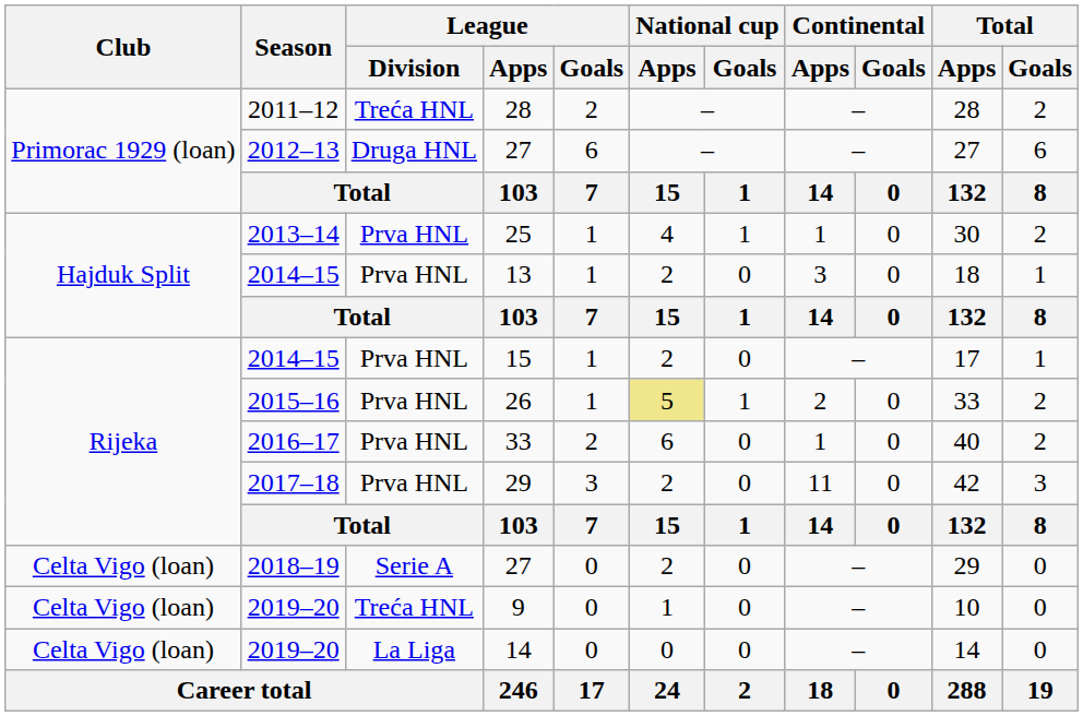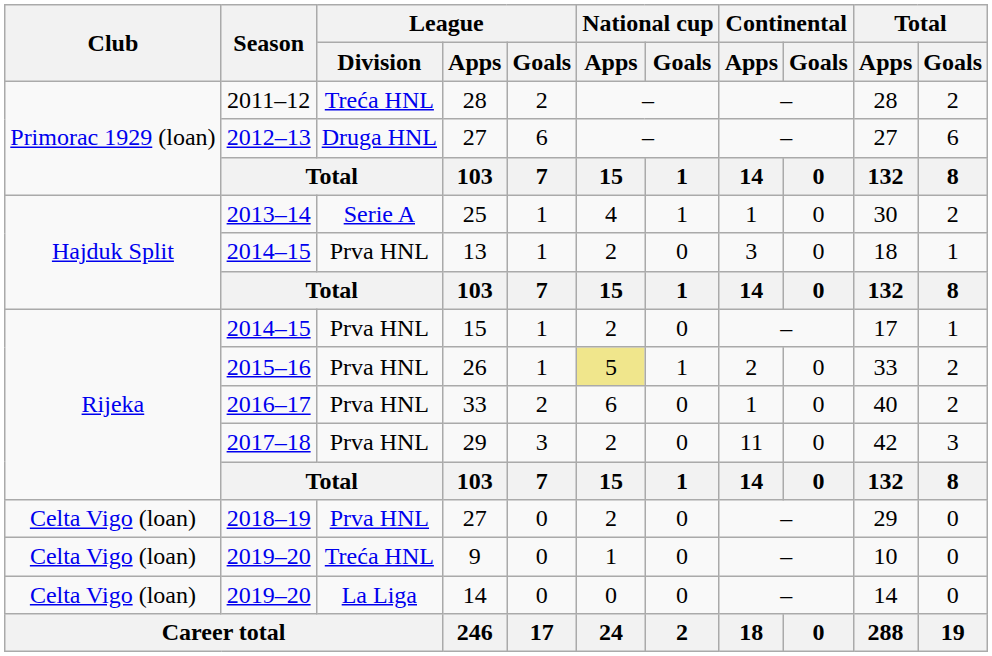25 | League / Division: Prva HNL -> Serie A
2018–19 / 27 | League / Division: Serie A -> Prva HNL
